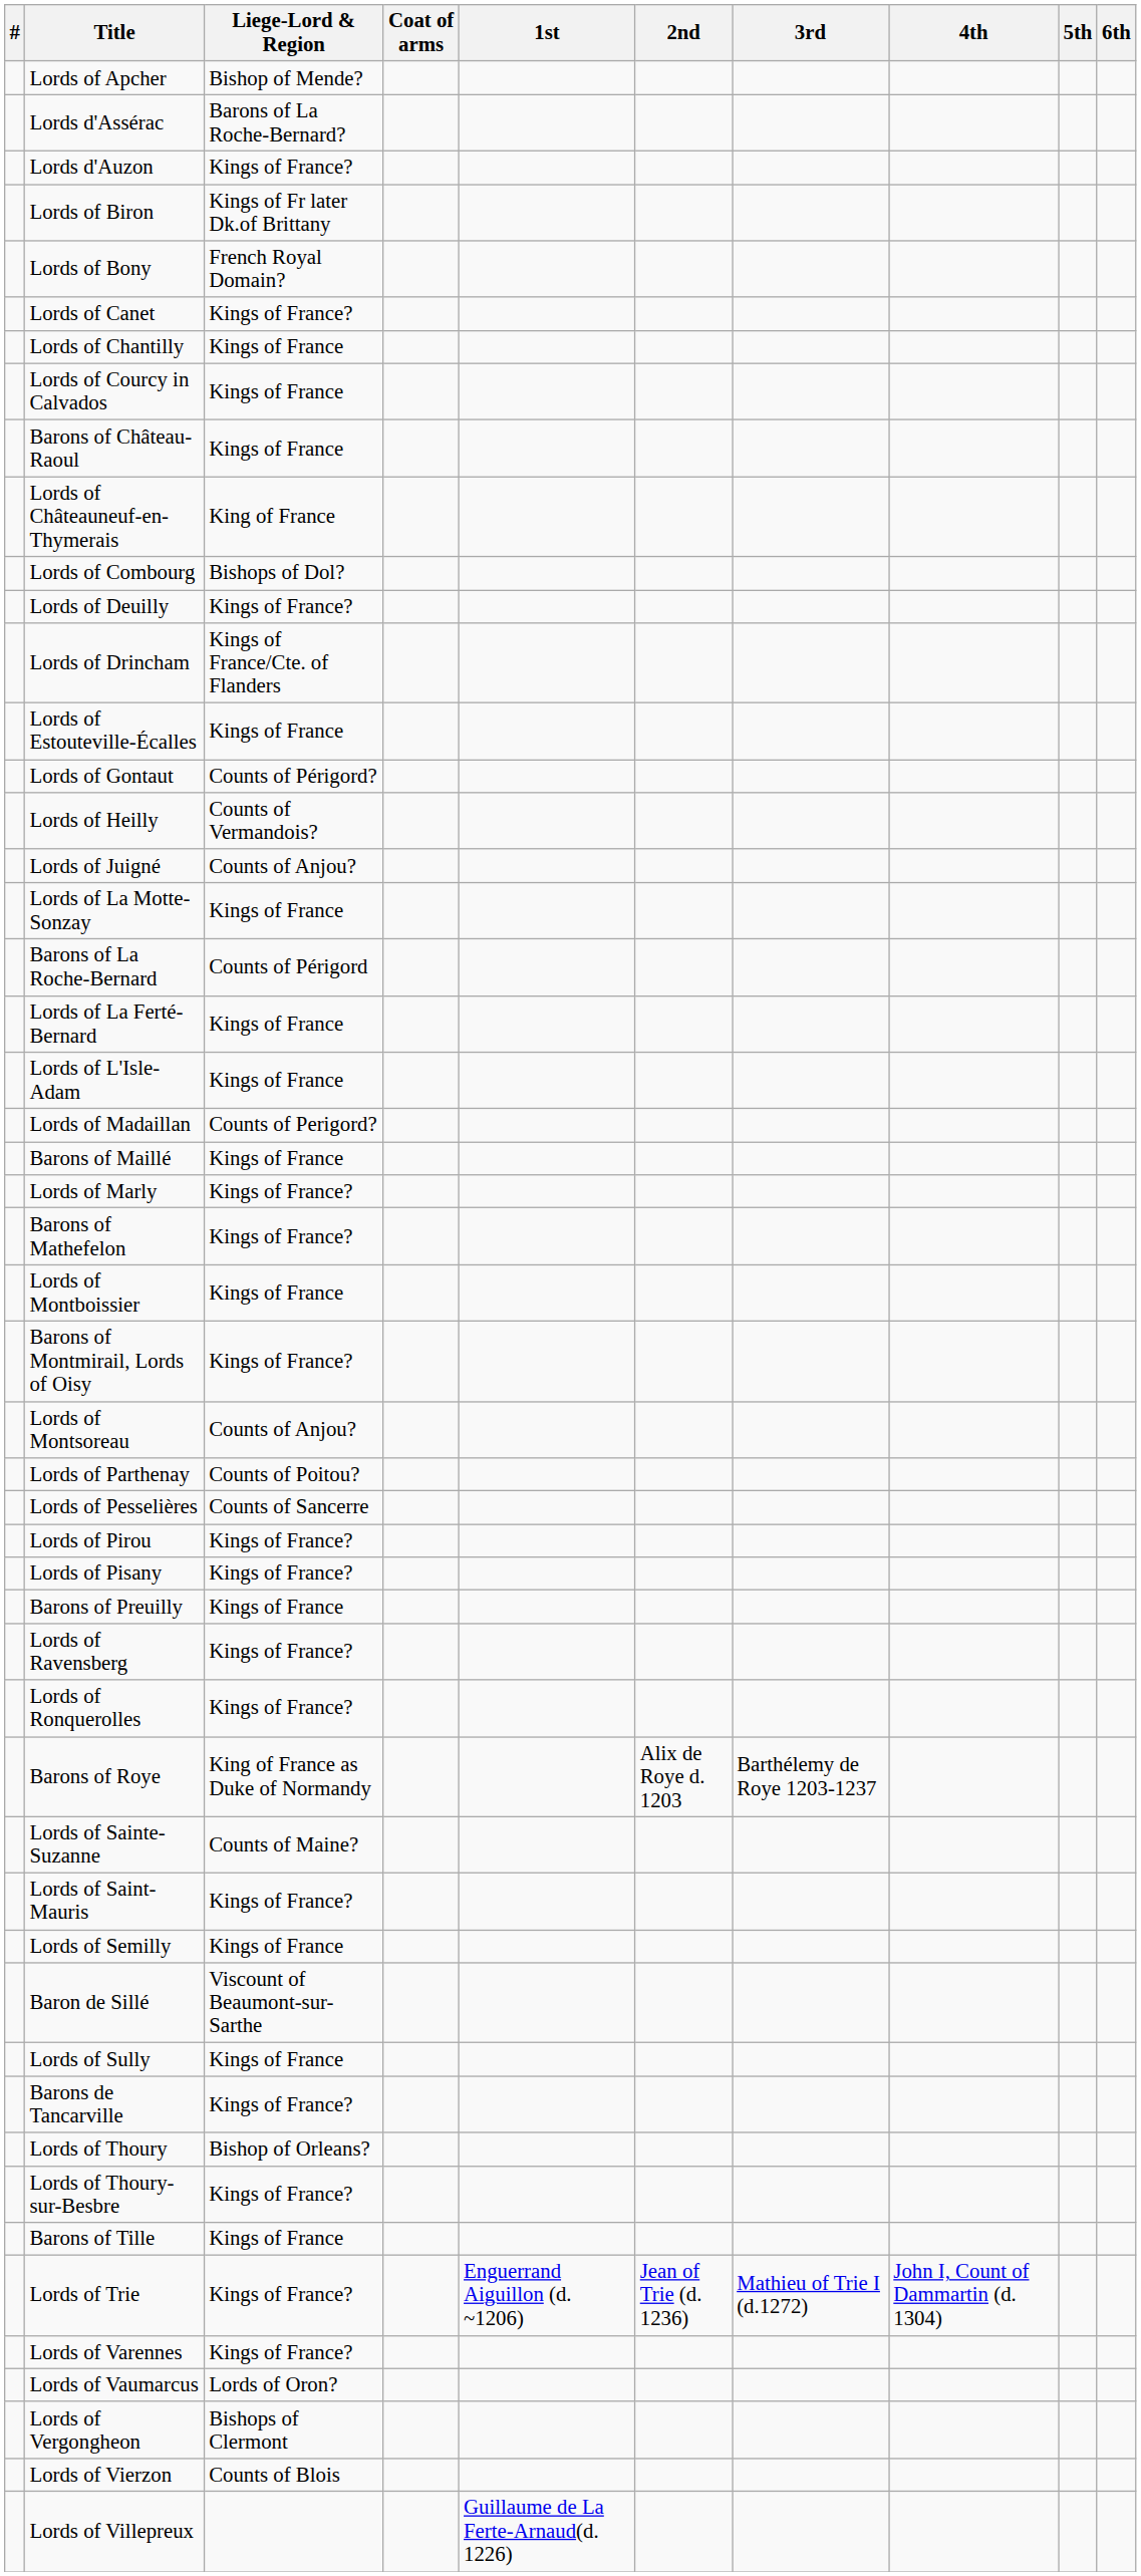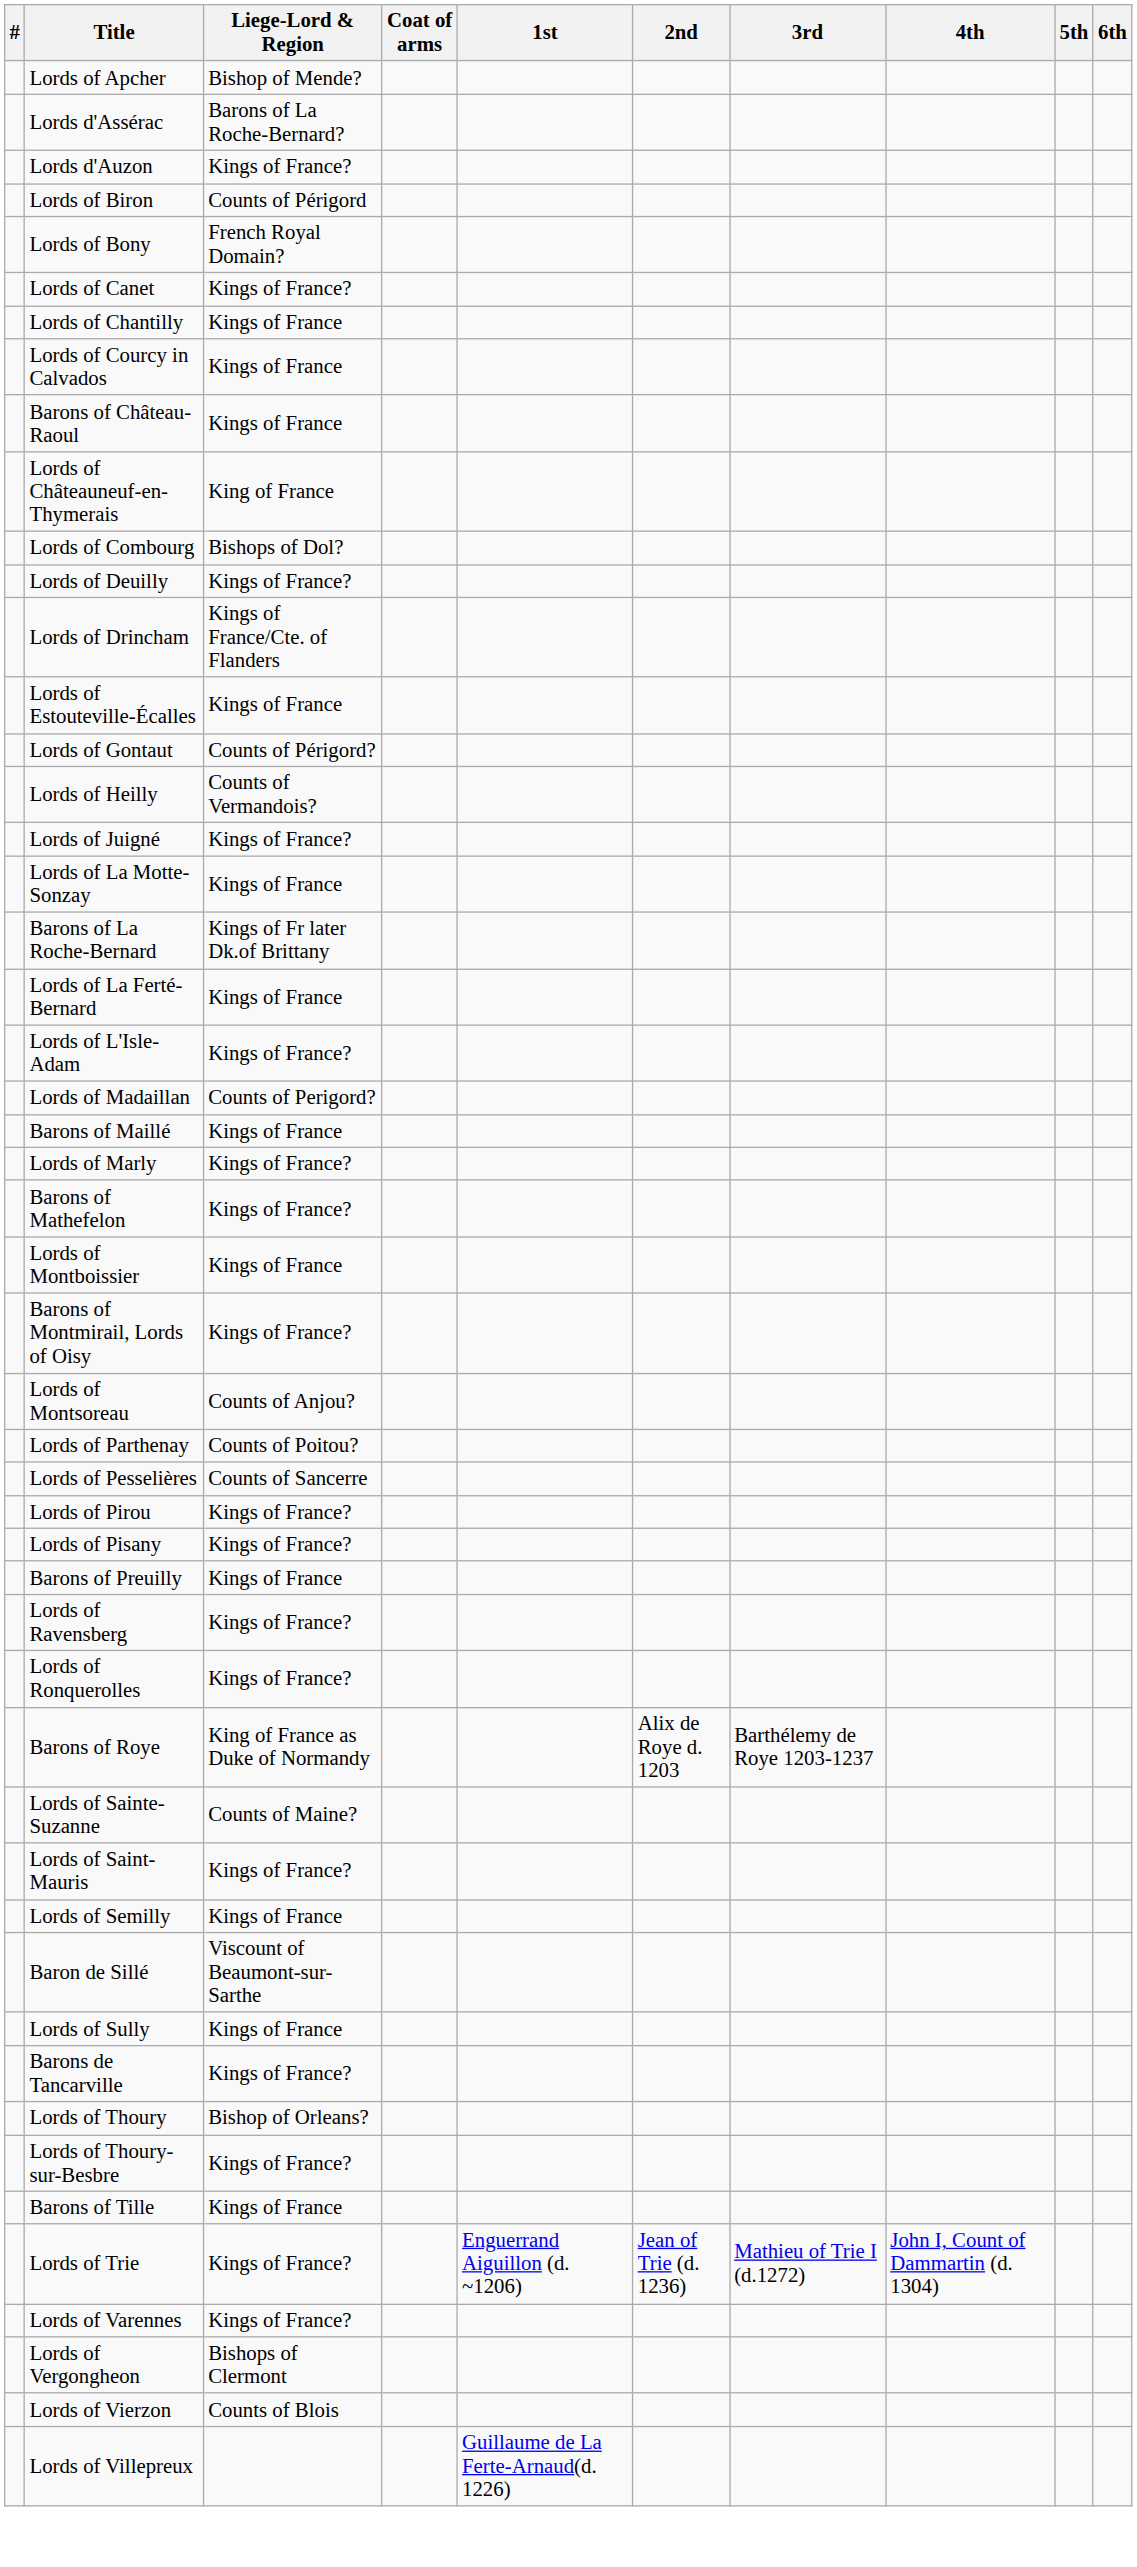Lords of Biron | Liege-Lord & Region: Kings of Fr later Dk.of Brittany -> Counts of Périgord
Lords of Juigné | Liege-Lord & Region: Counts of Anjou? -> Kings of France?
Barons of La Roche-Bernard | Liege-Lord & Region: Counts of Périgord -> Kings of Fr later Dk.of Brittany
Lords of L'Isle-Adam | Liege-Lord & Region: Kings of France -> Kings of France?
- row: Lords of Vaumarcus | Lords of Oron?
